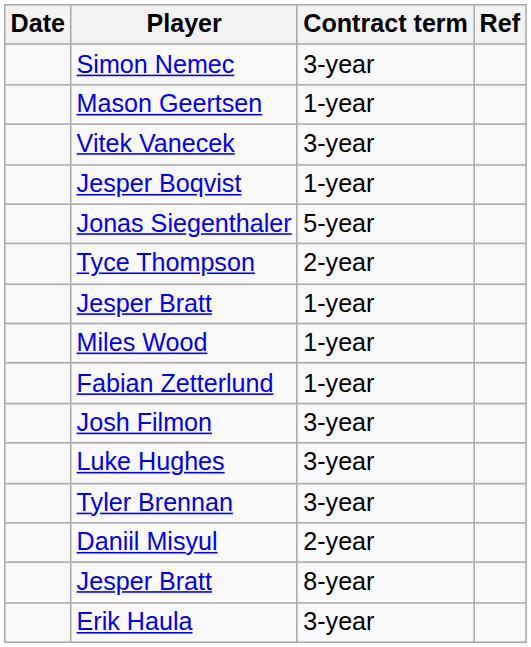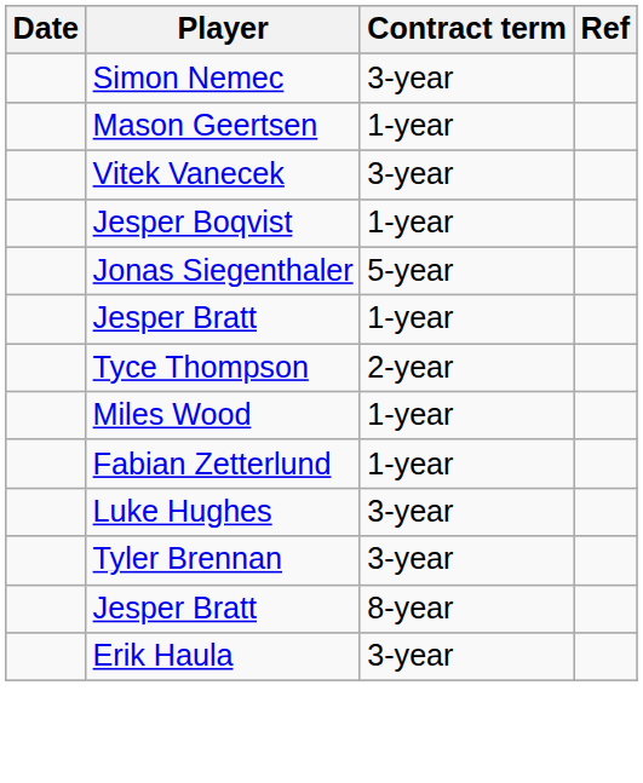rows swapped: Tyce Thompson <-> Jesper Bratt / 1-year
- row: Josh Filmon | 3-year
- row: Daniil Misyul | 2-year
